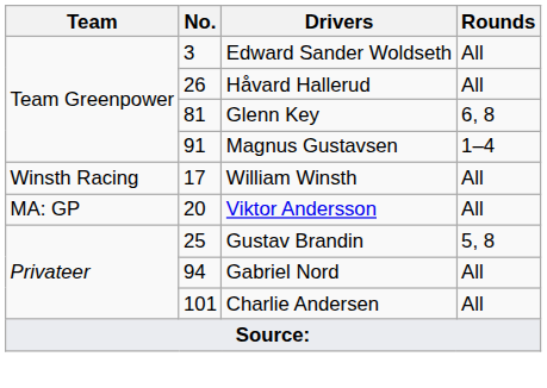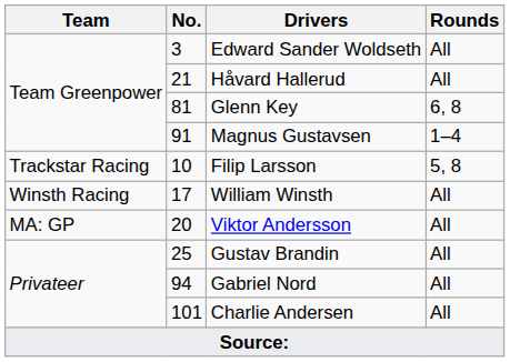Håvard Hallerud | No.: 26 -> 21
+ row: Trackstar Racing | 10 | Filip Larsson | 5, 8
Gustav Brandin | Rounds: 5, 8 -> All
